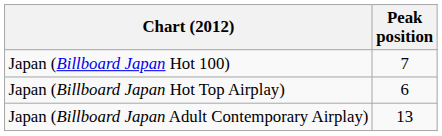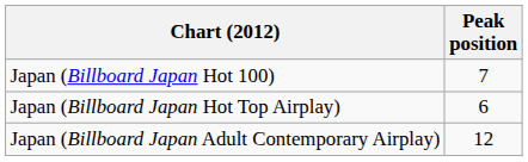Japan (Billboard Japan Adult Contemporary Airplay) | Peak position: 13 -> 12
